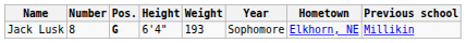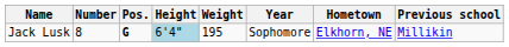Jack Lusk | Height: no background -> lightblue background
Jack Lusk | Weight: 193 -> 195
